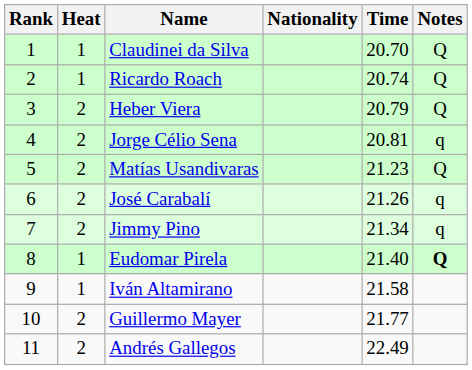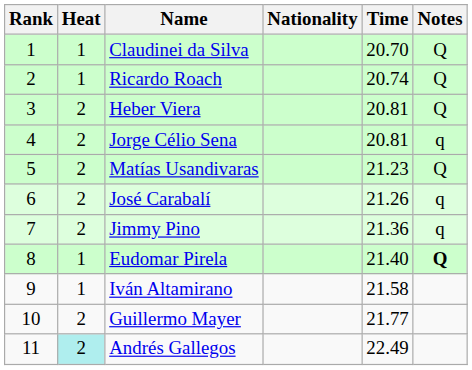Heber Viera | Time: 20.79 -> 20.81
Jimmy Pino | Time: 21.34 -> 21.36
Andrés Gallegos | Heat: no background -> paleturquoise background
